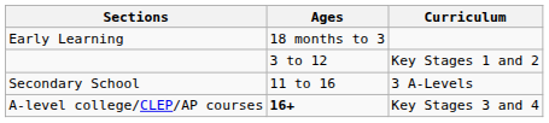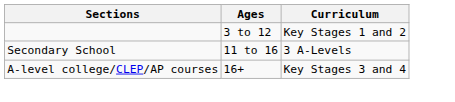- row: Early Learning | 18 months to 3
A-level college/CLEP/AP courses | Ages: bold -> normal
